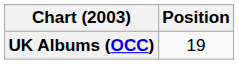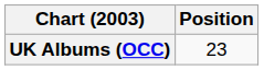UK Albums (OCC) | Position: 19 -> 23
